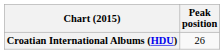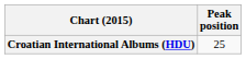Croatian International Albums (HDU) | Peak position: 26 -> 25
